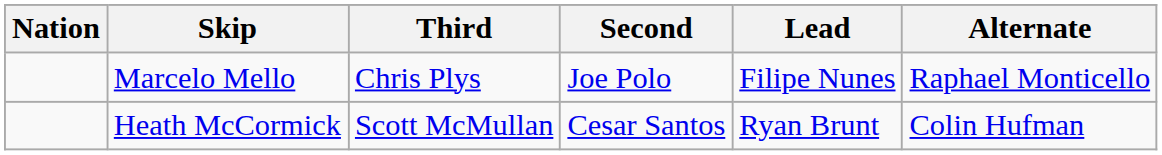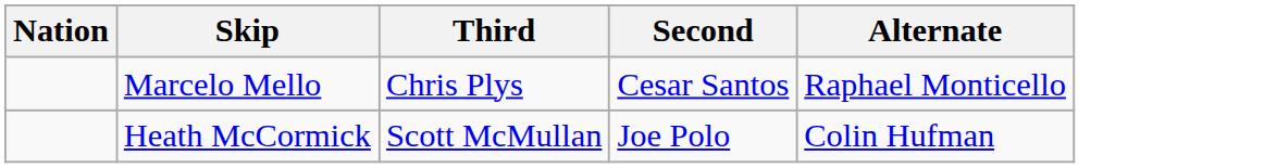- column: Lead | Filipe Nunes | Ryan Brunt
Marcelo Mello | Second: Joe Polo -> Cesar Santos
Heath McCormick | Second: Cesar Santos -> Joe Polo
